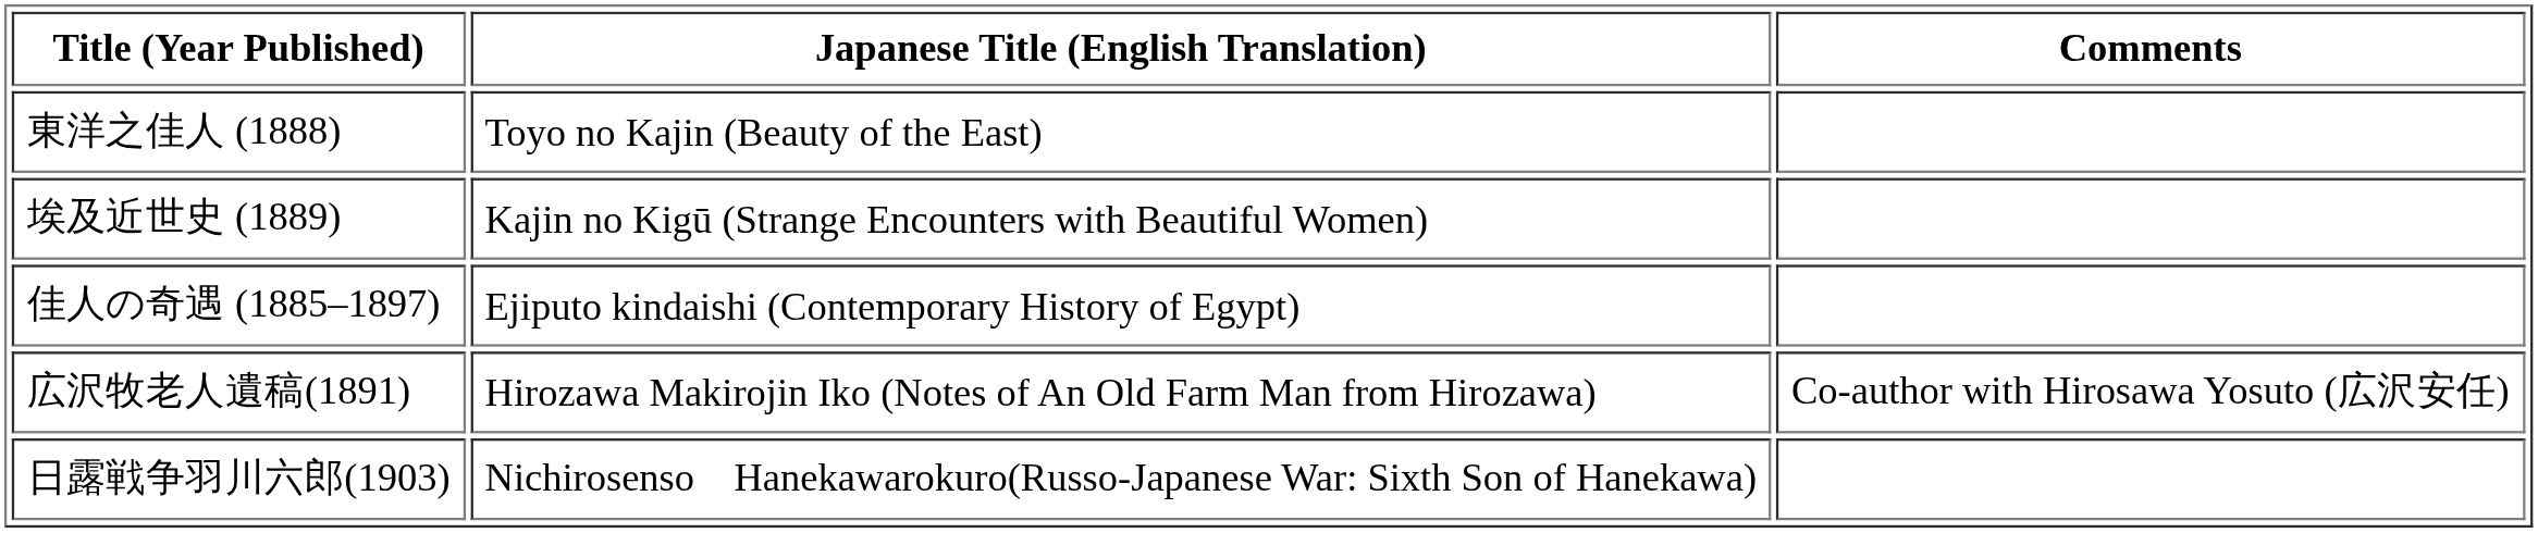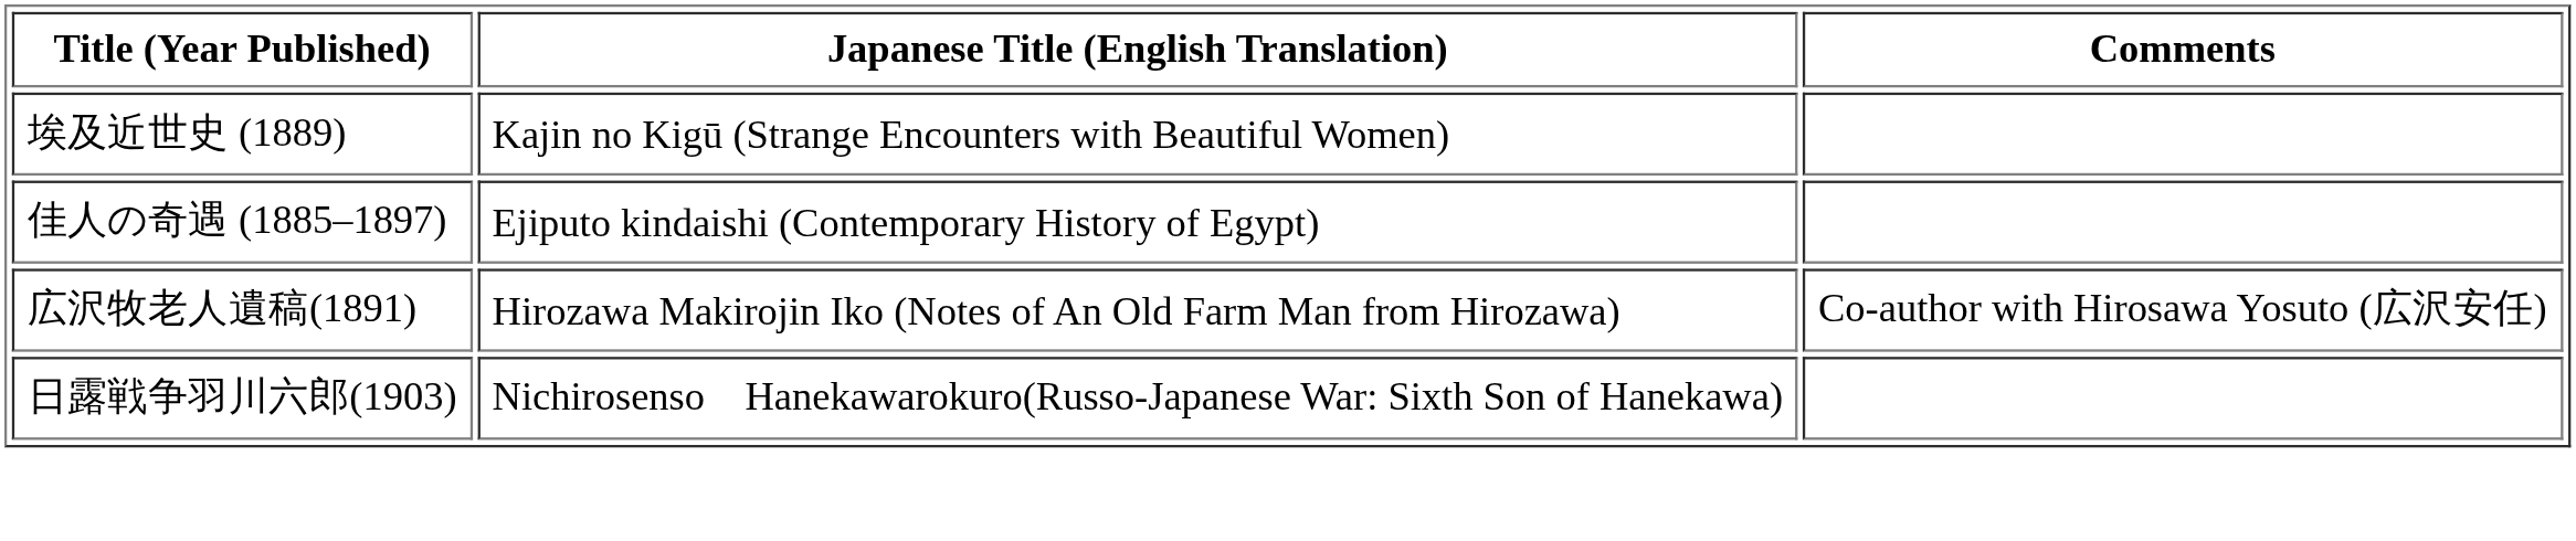- row: 東洋之佳人 (1888) | Toyo no Kajin (Beauty of the East)
